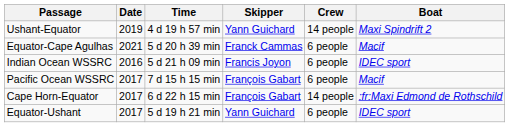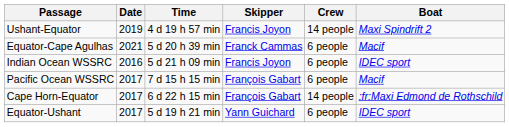Ushant-Equator | Skipper: Yann Guichard -> Francis Joyon
